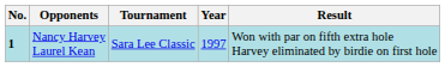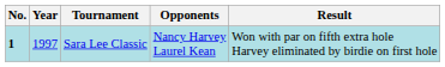columns swapped: Year <-> Opponents
